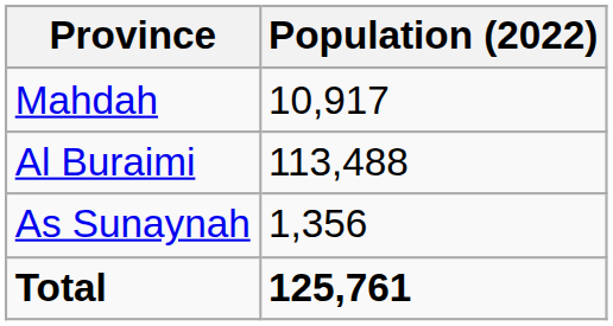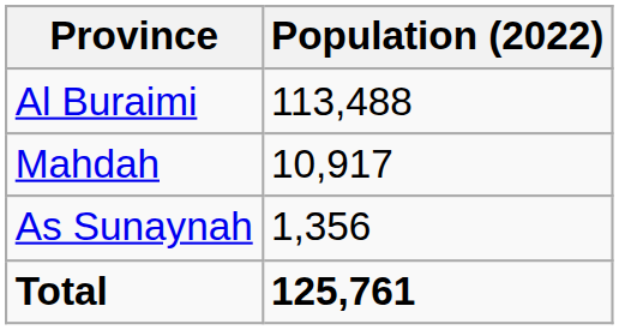rows swapped: Al Buraimi <-> Mahdah
